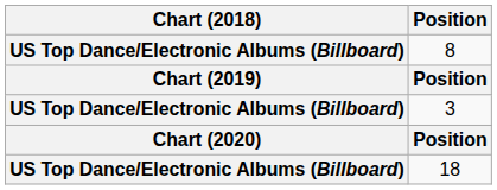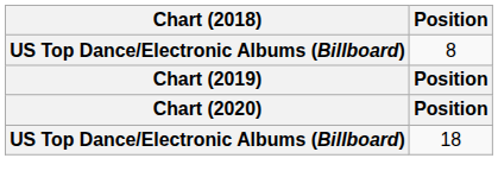- row: US Top Dance/Electronic Albums (Billboard) | 3
